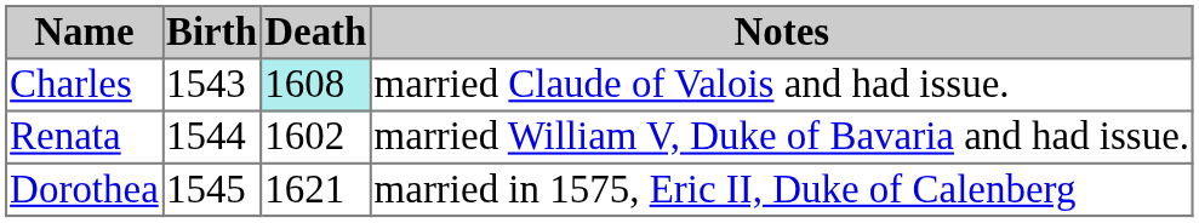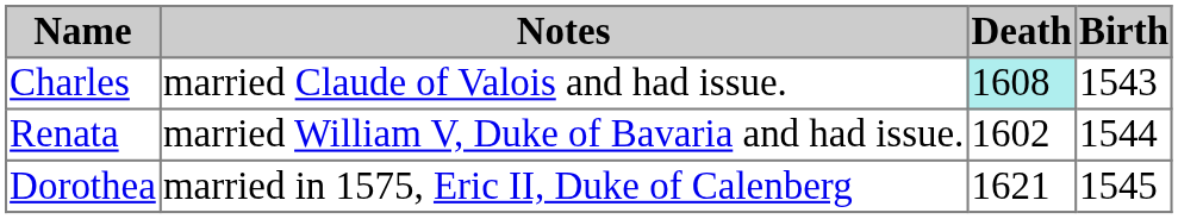columns swapped: Birth <-> Notes
